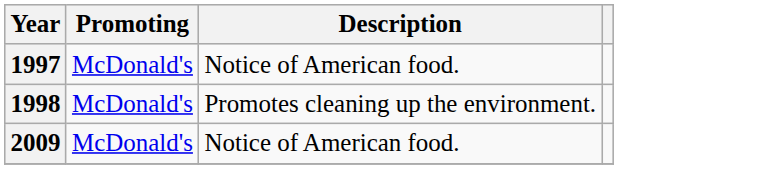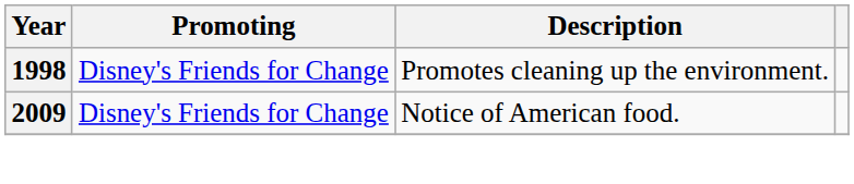- row: 1997 | McDonald's | Notice of American food.
1998 | Promoting: McDonald's -> Disney's Friends for Change
2009 | Promoting: McDonald's -> Disney's Friends for Change
